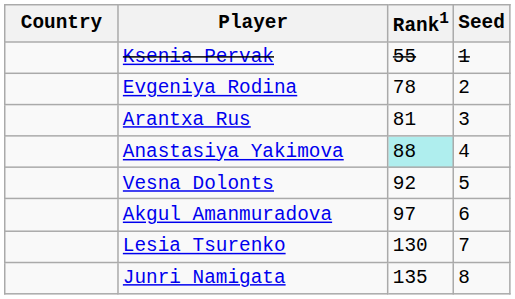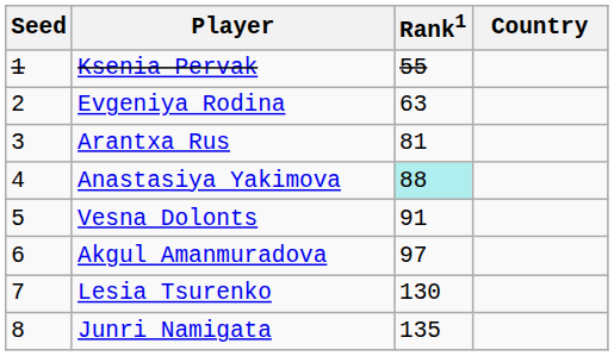columns swapped: Country <-> Seed
Evgeniya Rodina | Rank1: 78 -> 63
Vesna Dolonts | Rank1: 92 -> 91
